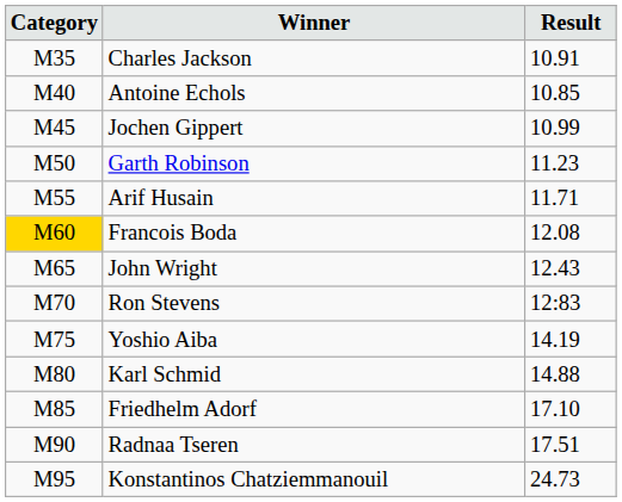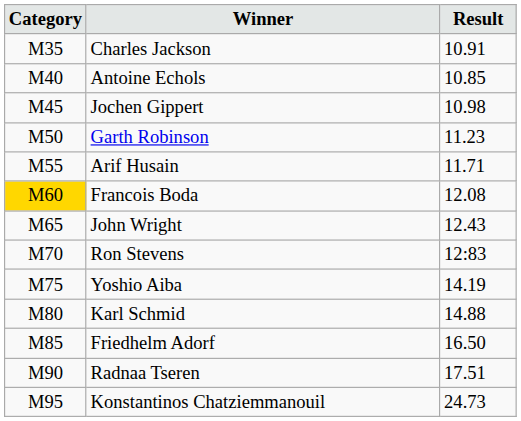Jochen Gippert | Result: 10.99 -> 10.98
Friedhelm Adorf | Result: 17.10 -> 16.50
